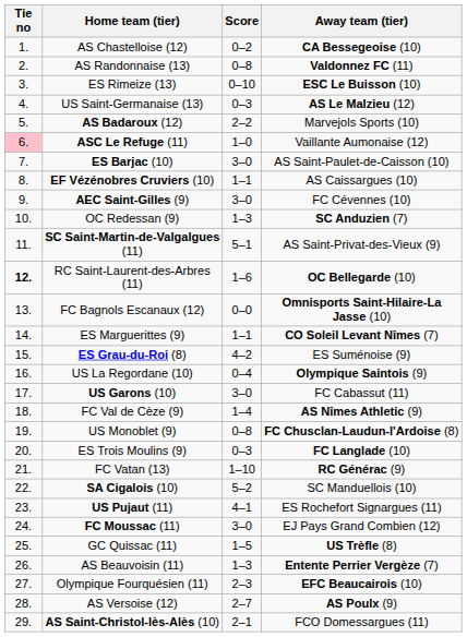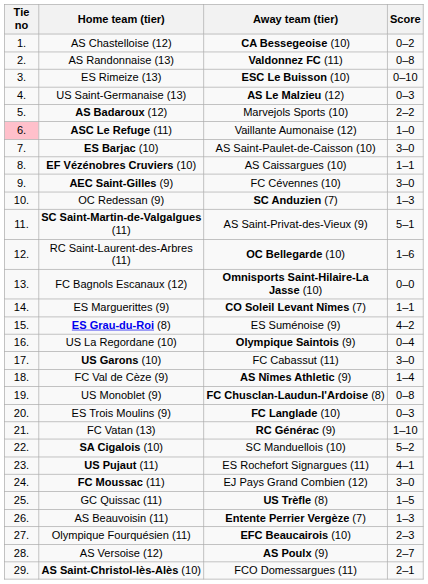columns swapped: Score <-> Away team (tier)
RC Saint-Laurent-des-Arbres (11) | Tie no: bold -> normal
